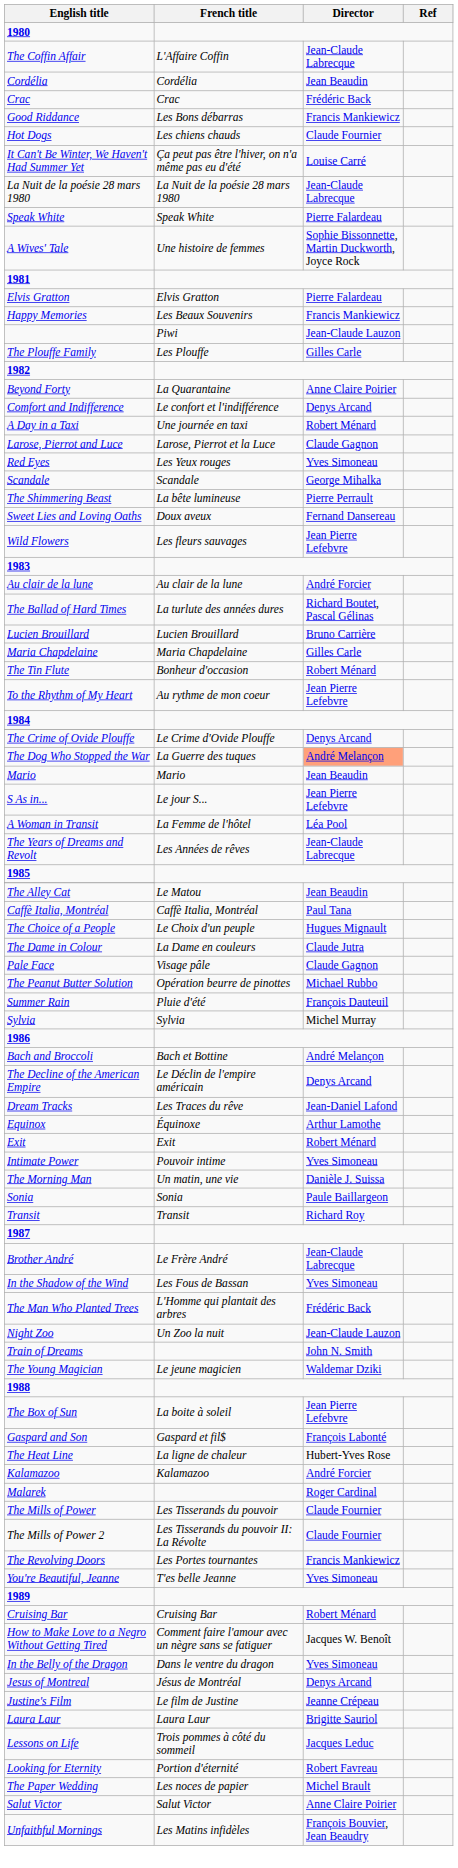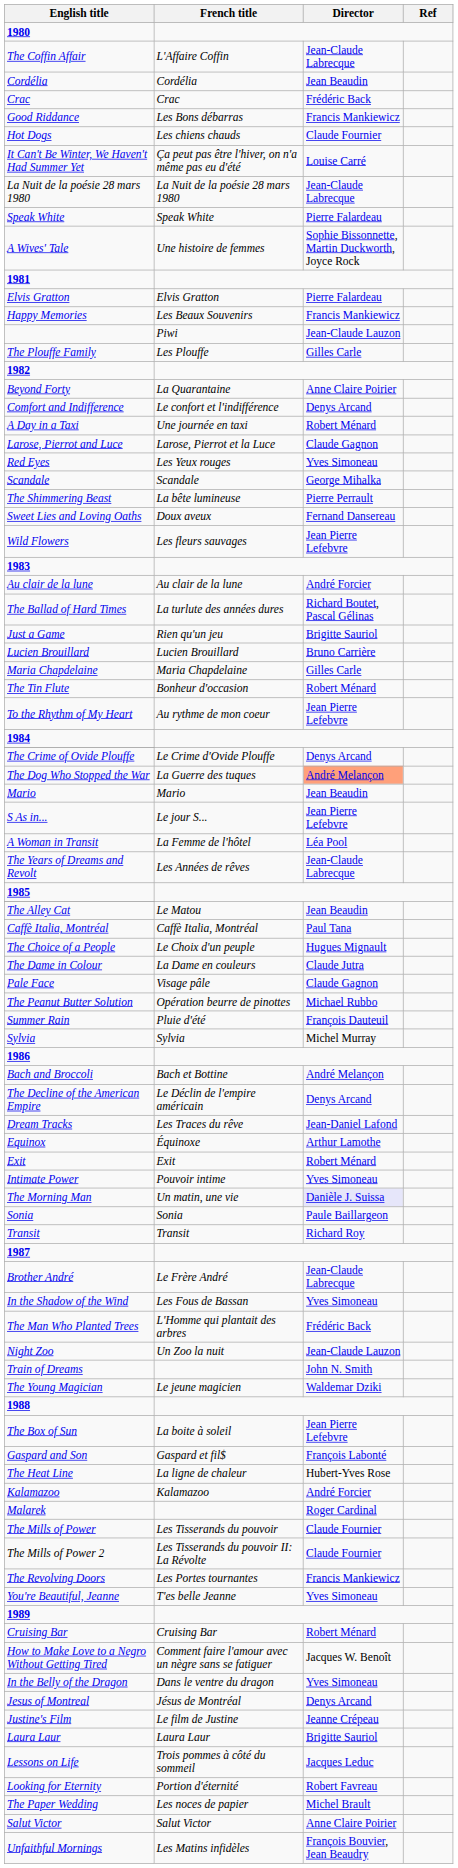+ row: Just a Game | Rien qu'un jeu | Brigitte Sauriol
The Morning Man | Director: no background -> lavender background
